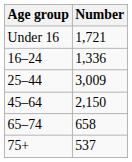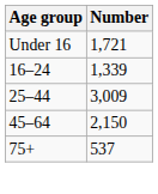16–24 | Number: 1,336 -> 1,339
- row: 65–74 | 658
